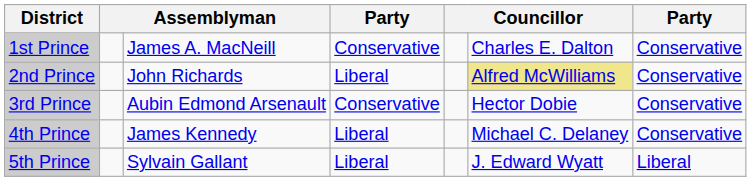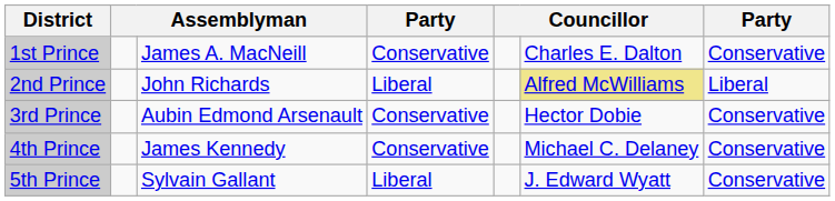2nd Prince | column 7: Conservative -> Liberal
4th Prince | column 4: Liberal -> Conservative
5th Prince | column 7: Liberal -> Conservative
